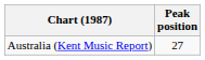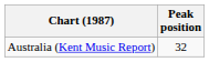Australia (Kent Music Report) | Peak position: 27 -> 32
